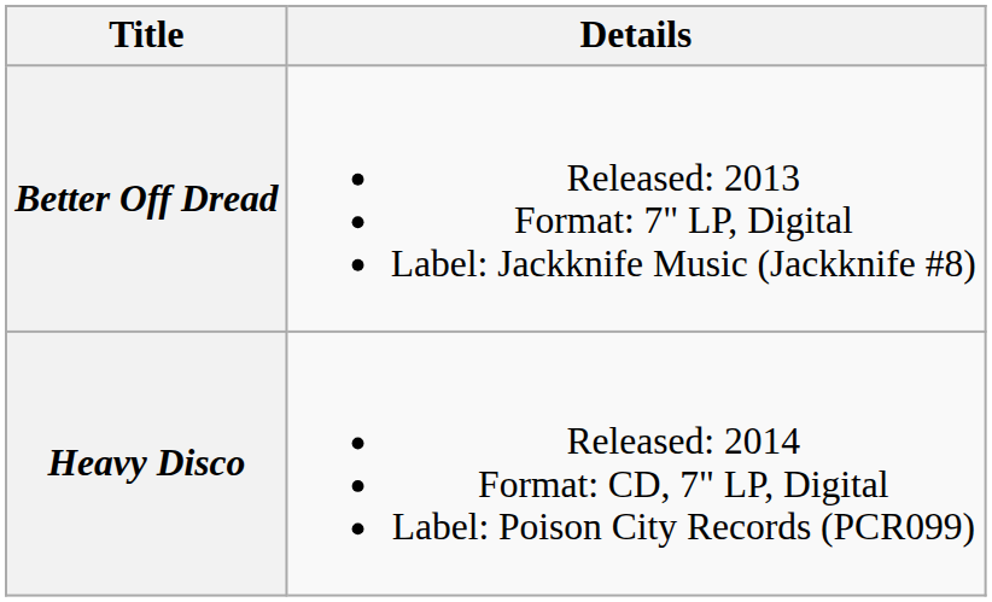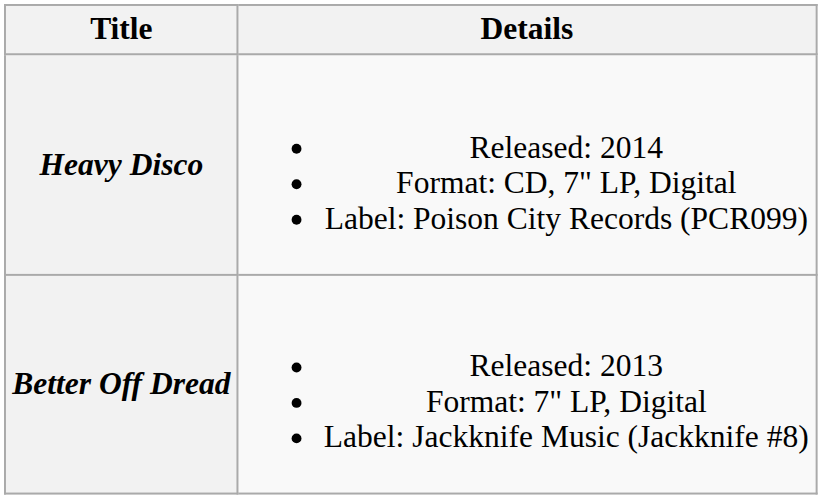rows swapped: Better Off Dread <-> Heavy Disco
